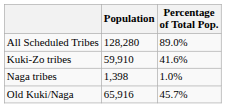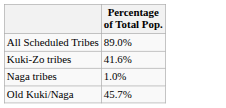- column: Population | 128,280 | 59,910 | 1,398 | 65,916
